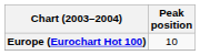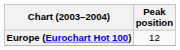Europe (Eurochart Hot 100) | Peak position: 10 -> 12
